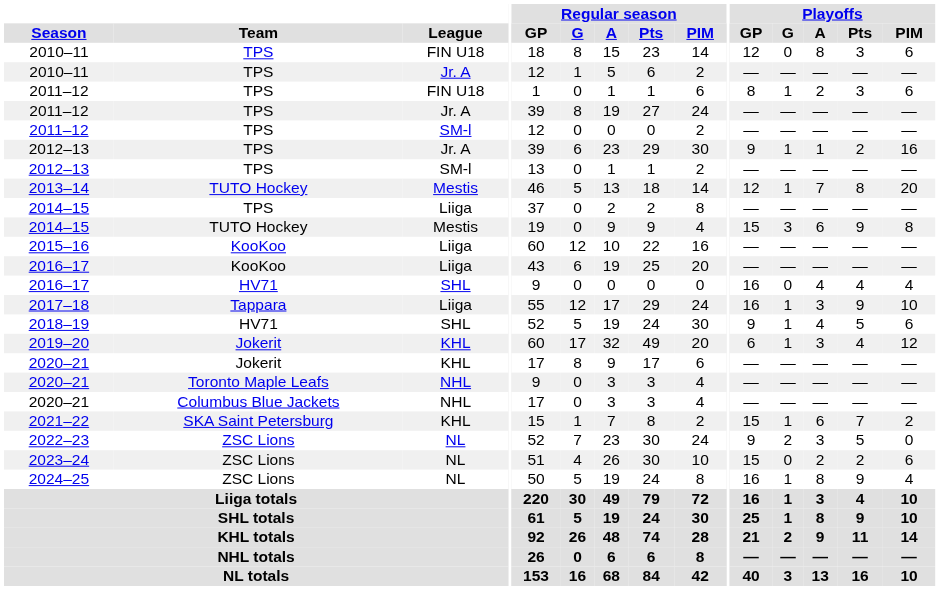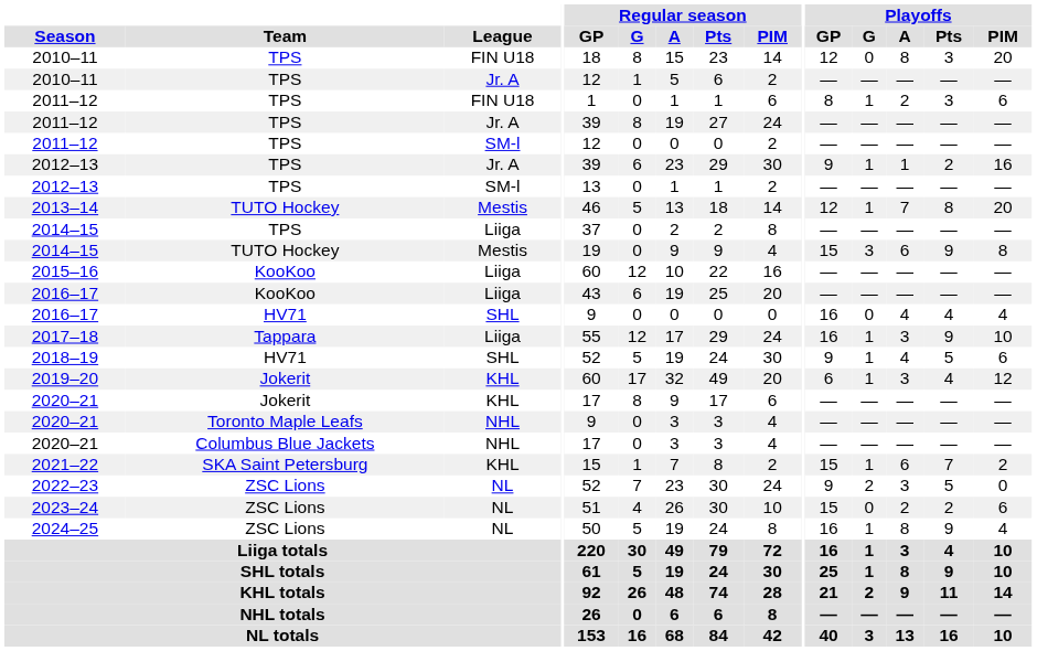2010–11 / FIN U18 | Playoffs / PIM: 6 -> 20
